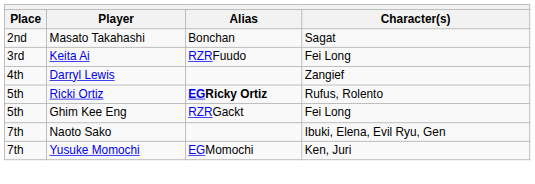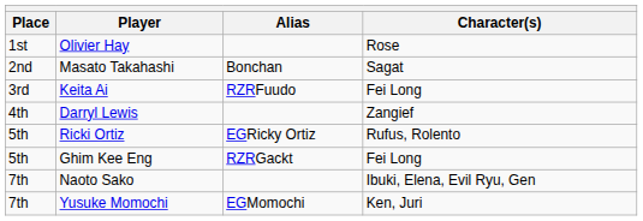+ row: 1st | Olivier Hay | Rose
Ricki Ortiz | Alias: bold -> normal
